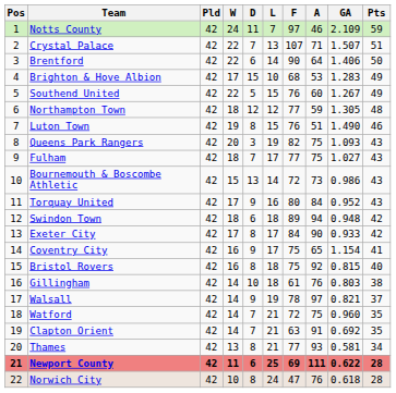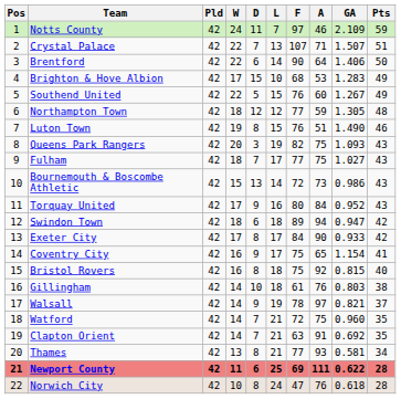Swindon Town | GA: 0.948 -> 0.947
